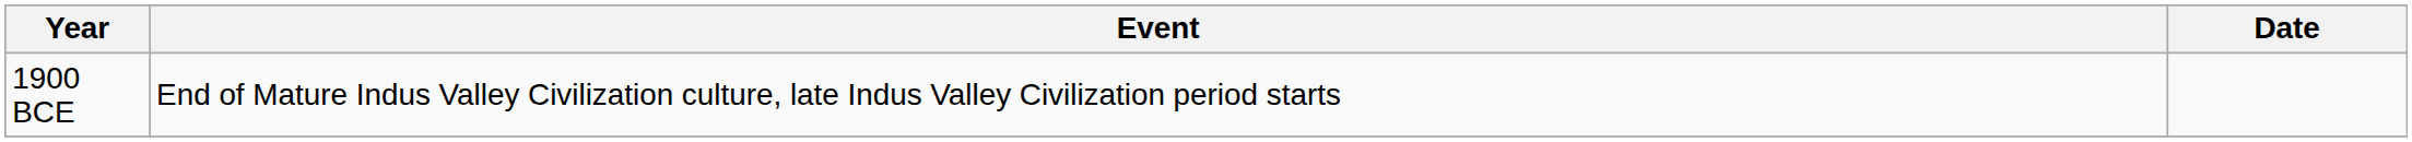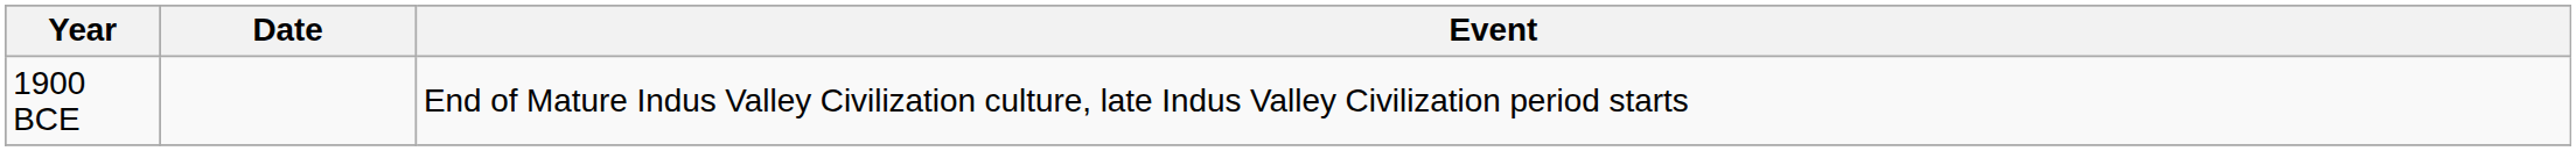columns swapped: Date <-> Event
